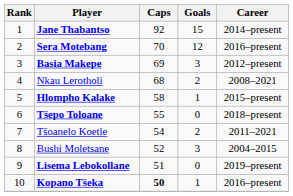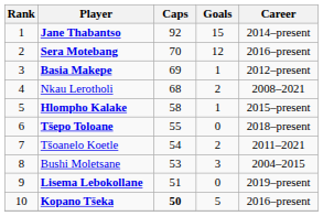Basia Makepe | Goals: 3 -> 1
Bushi Moletsane | Caps: 52 -> 53
Kopano Tšeka | Goals: 1 -> 5
